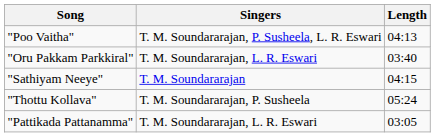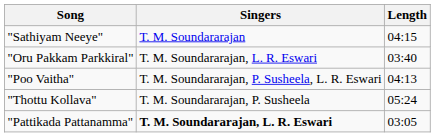rows swapped: "Sathiyam Neeye" <-> "Poo Vaitha"
"Pattikada Pattanamma" | Singers: normal -> bold
